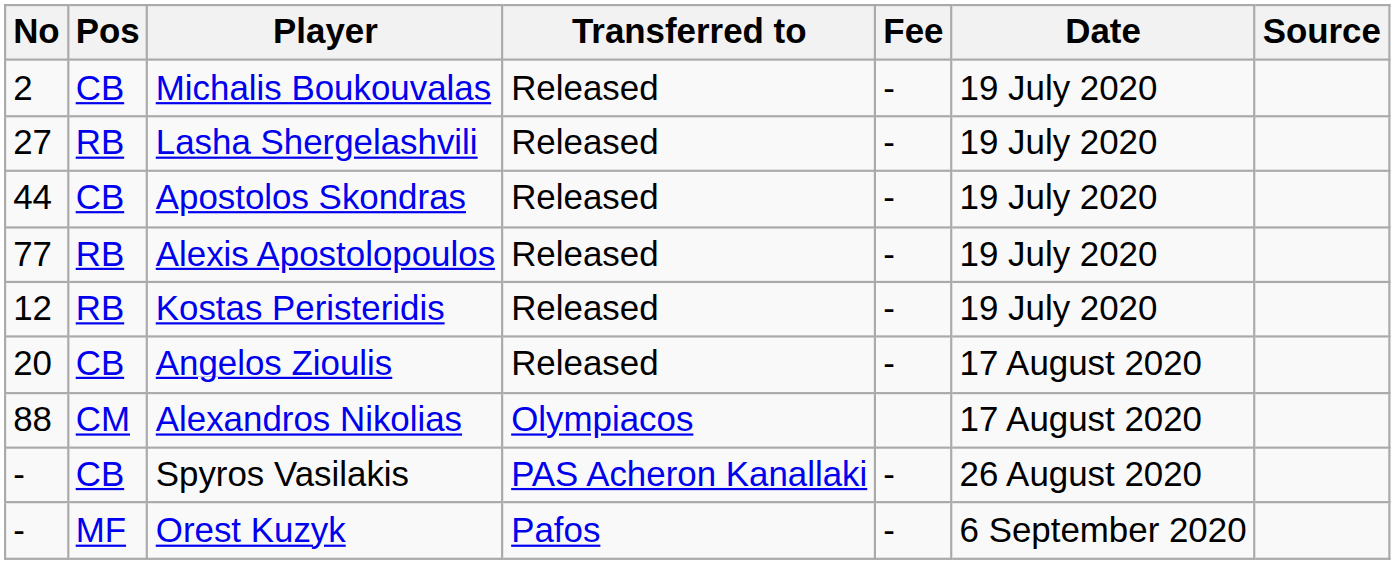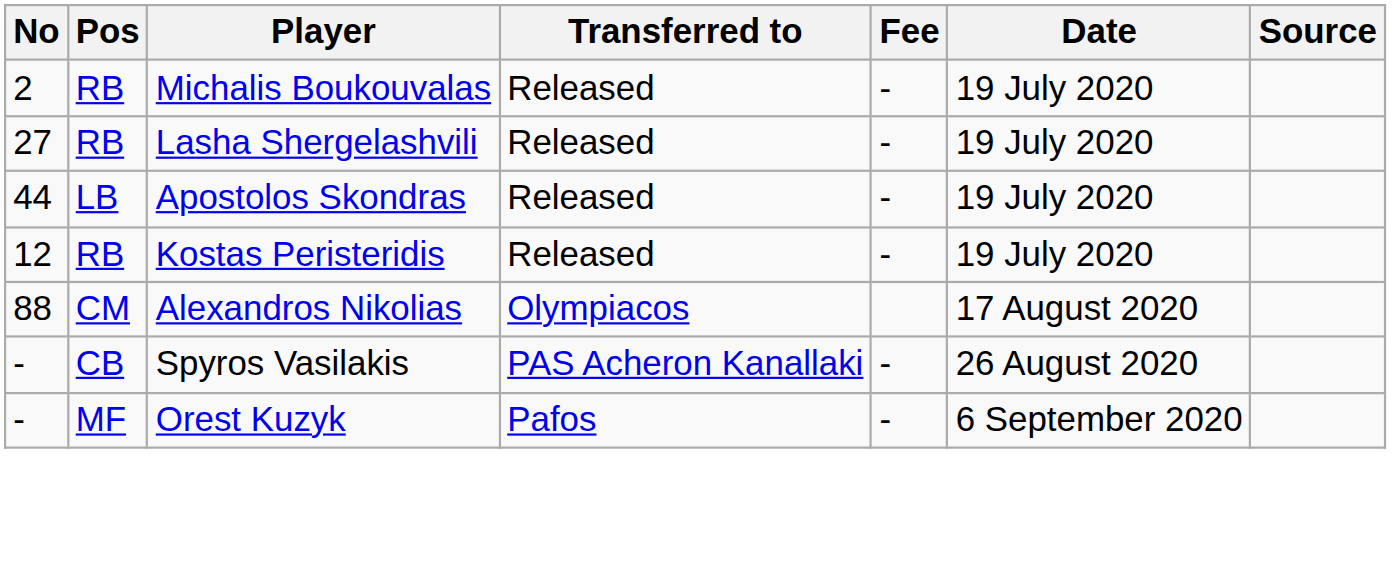Michalis Boukouvalas | Pos: CB -> RB
Apostolos Skondras | Pos: CB -> LB
- row: 77 | RB | Alexis Apostolopoulos | Released | - | 19 July 2020
- row: 20 | CB | Angelos Zioulis | Released | - | 17 August 2020
